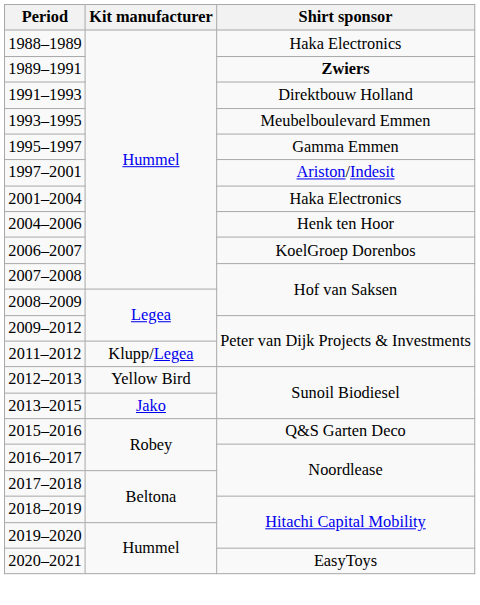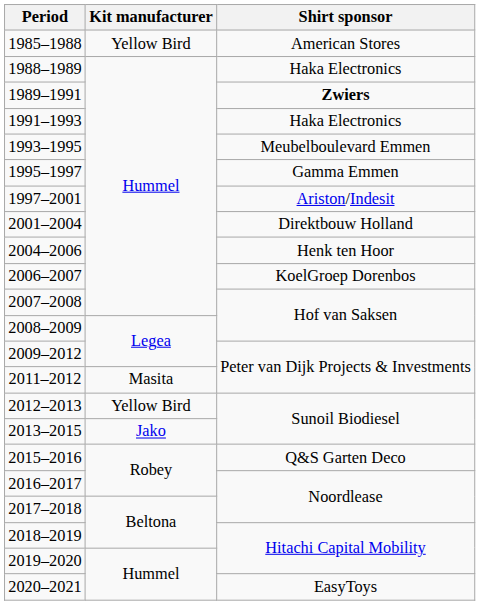+ row: 1985–1988 | Yellow Bird | American Stores
1991–1993 | Shirt sponsor: Direktbouw Holland -> Haka Electronics
2001–2004 | Shirt sponsor: Haka Electronics -> Direktbouw Holland
2011–2012 | Kit manufacturer: Klupp/Legea -> Masita
